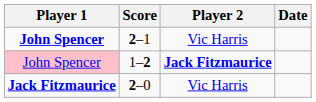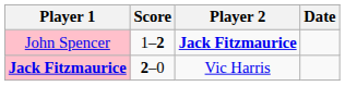- row: John Spencer | 2–1 | Vic Harris
2–0 | Player 1: no background -> pink background
